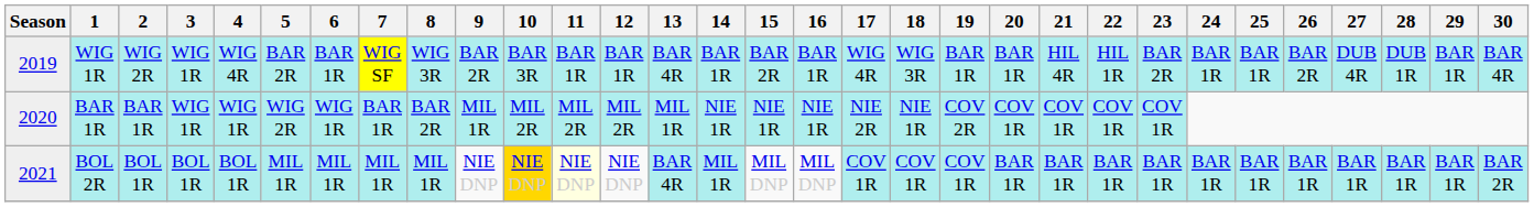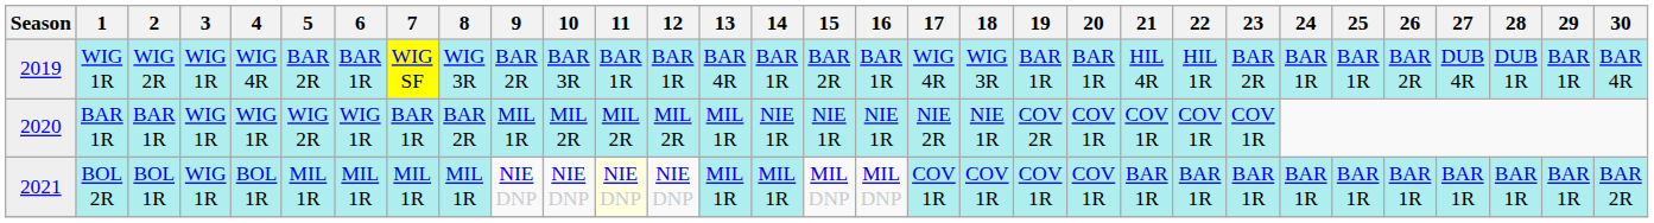BOL 2R | 3: BOL 1R -> WIG 1R
BOL 2R | 10: gold background -> no background
BOL 2R | 13: BAR 4R -> MIL 1R
BOL 2R | 20: BAR 1R -> COV 1R
